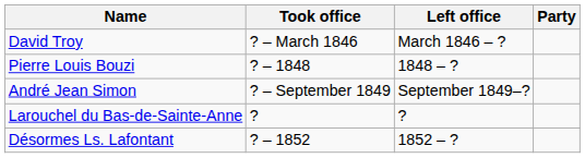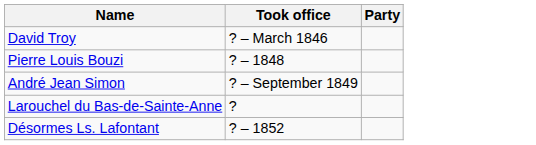- column: Left office | March 1846 – ? | 1848 – ? | September 1849–? | ? | 1852 – ?
